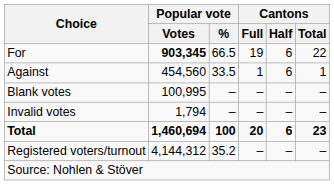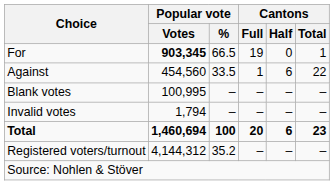For | Cantons / Half: 6 -> 0
For | Cantons / Total: 22 -> 1
Against | Cantons / Total: 1 -> 22
